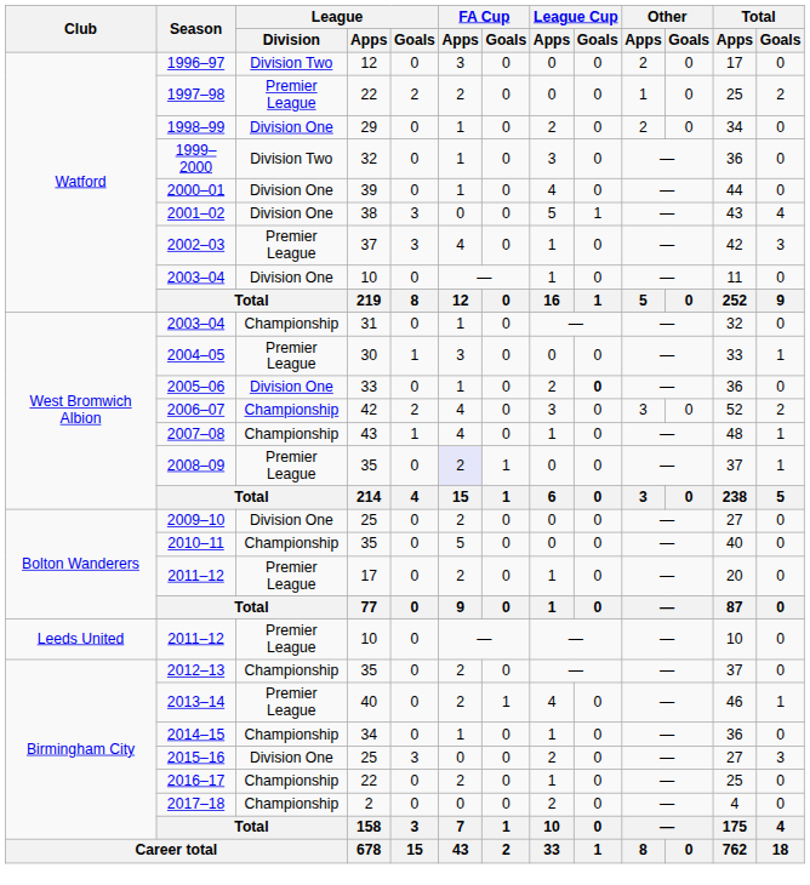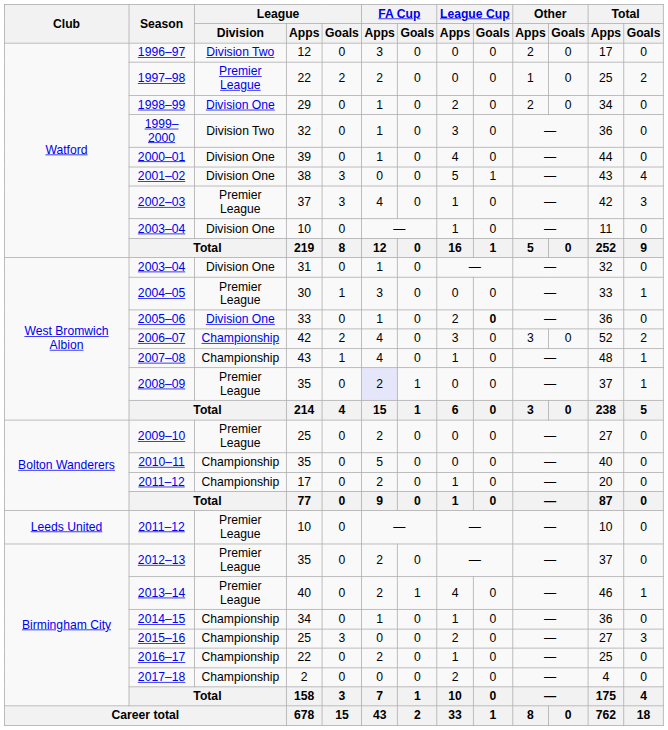2003–04 / 31 | League / Division: Championship -> Division One
2009–10 | League / Division: Division One -> Premier League
2011–12 / 17 | League / Division: Premier League -> Championship
2012–13 | League / Division: Championship -> Premier League
2015–16 | League / Division: Division One -> Championship
